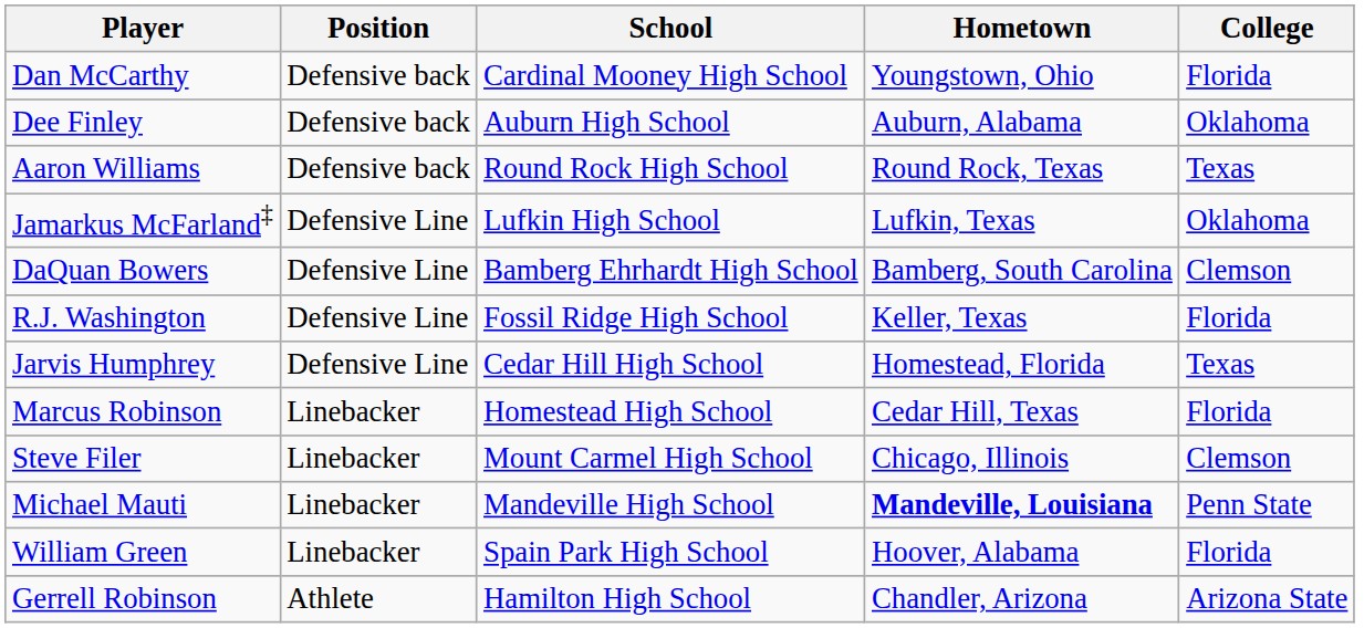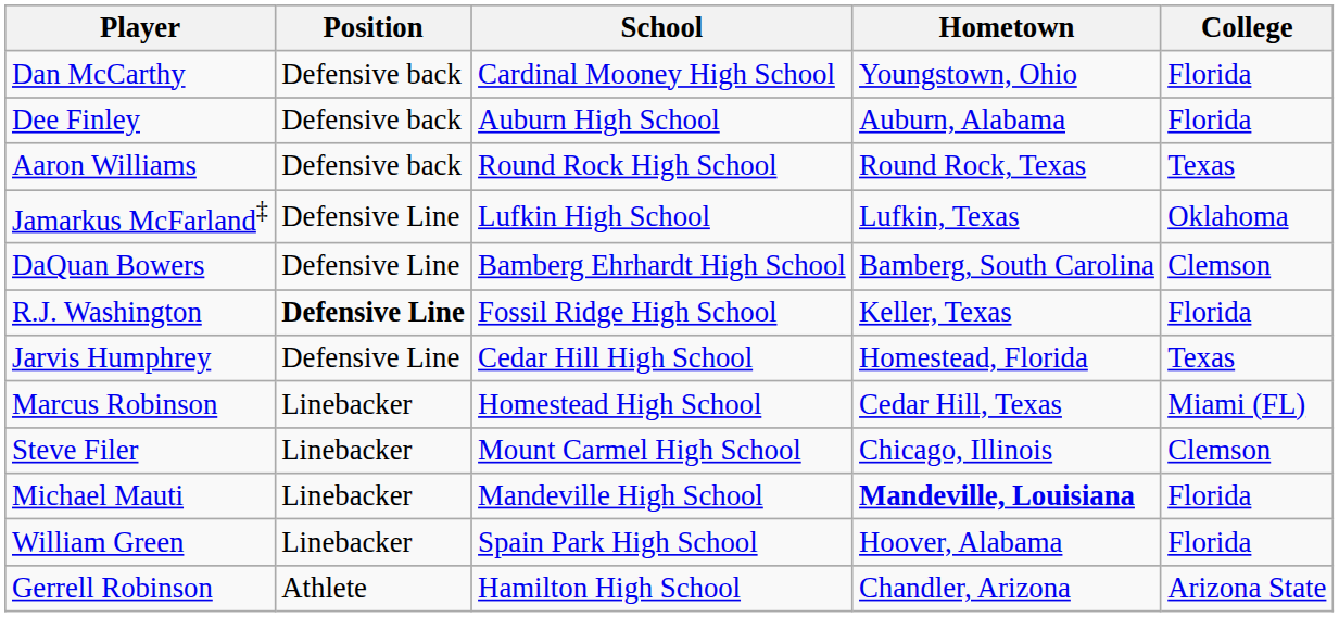Dee Finley | College: Oklahoma -> Florida
R.J. Washington | Position: normal -> bold
Marcus Robinson | College: Florida -> Miami (FL)
Michael Mauti | College: Penn State -> Florida
